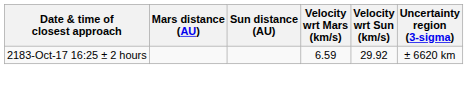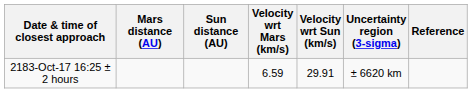+ column: Reference
2183-Oct-17 16:25 ± 2 hours | Velocity wrt Sun (km/s): 29.92 -> 29.91
